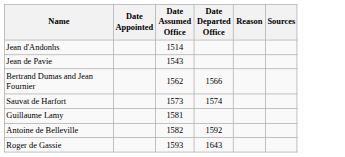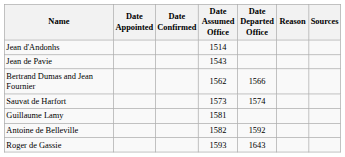+ column: Date Confirmed
